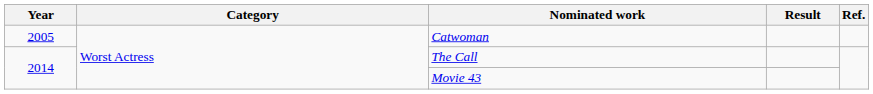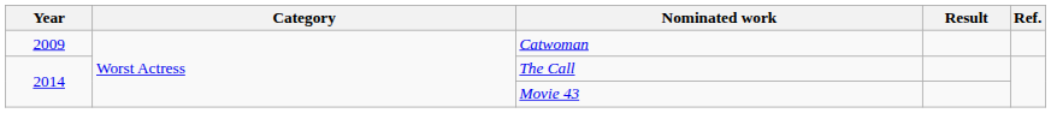Catwoman | Year: 2005 -> 2009
